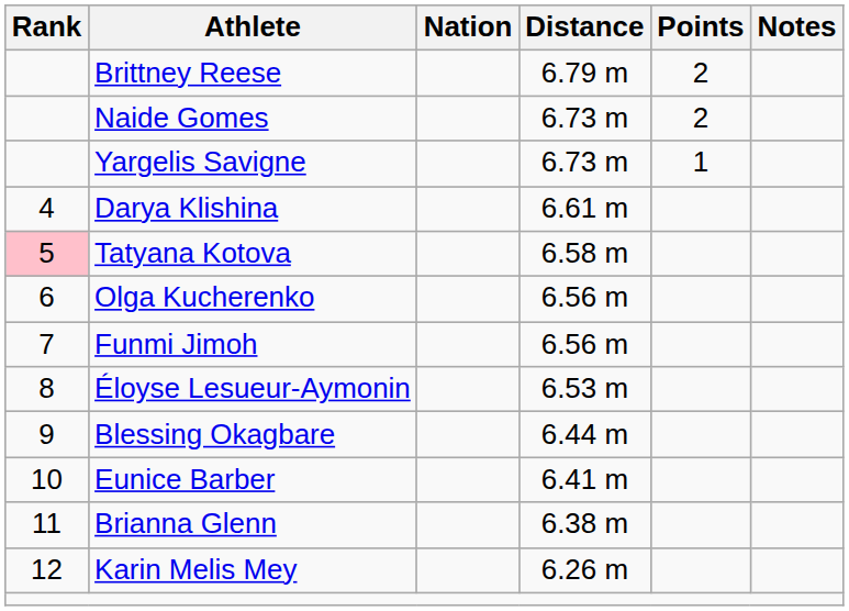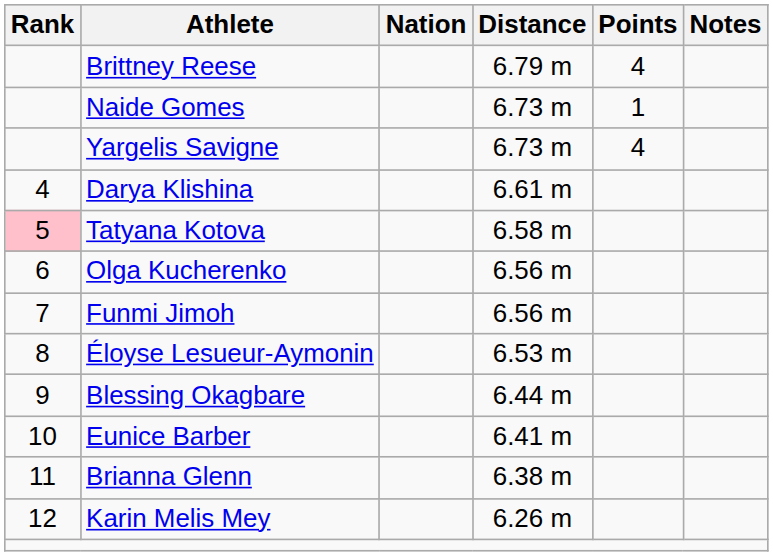Brittney Reese | Points: 2 -> 4
Naide Gomes | Points: 2 -> 1
Yargelis Savigne | Points: 1 -> 4
